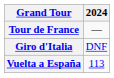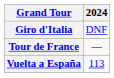rows swapped: Giro d'Italia <-> Tour de France
